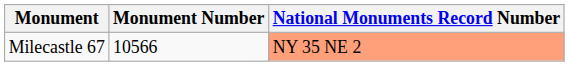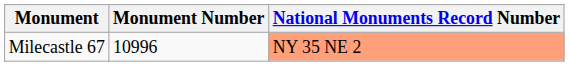Milecastle 67 | Monument Number: 10566 -> 10996
